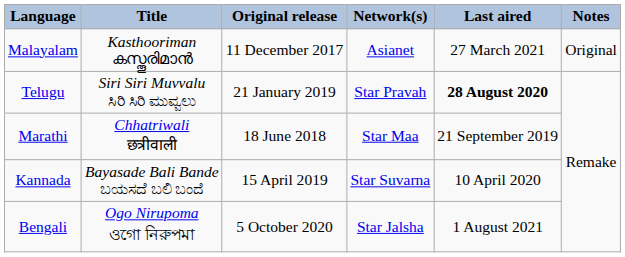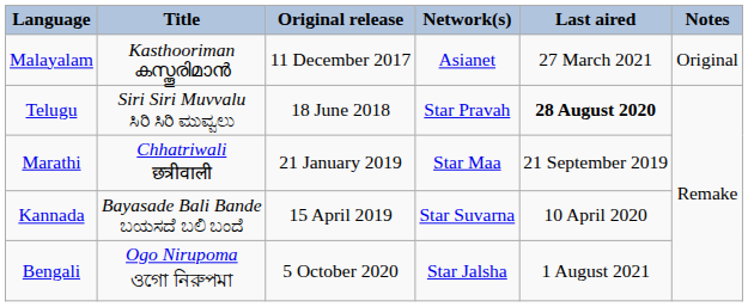Telugu | Original release: 21 January 2019 -> 18 June 2018
Marathi | Original release: 18 June 2018 -> 21 January 2019
